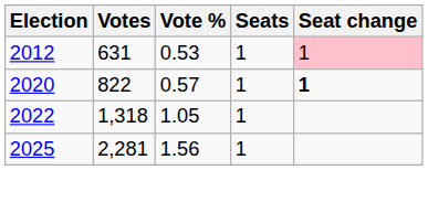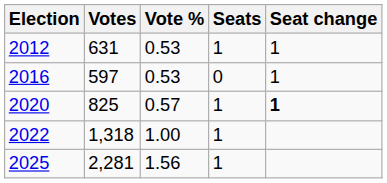2012 | Seat change: pink background -> no background
+ row: 2016 | 597 | 0.53 | 0 | 1
2020 | Votes: 822 -> 825
2022 | Vote %: 1.05 -> 1.00
